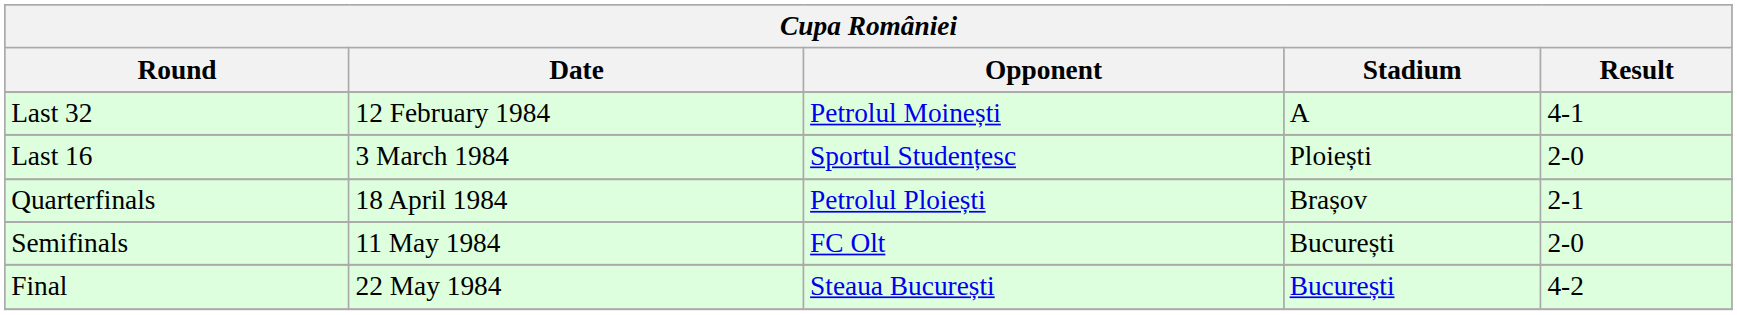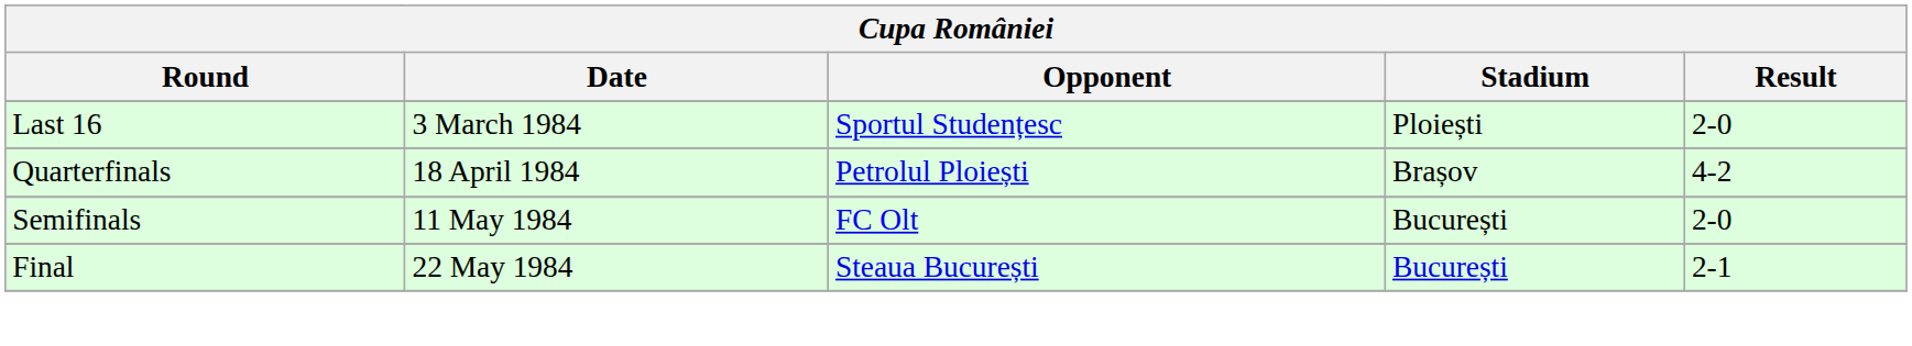- row: Last 32 | 12 February 1984 | Petrolul Moinești | A | 4-1
Quarterfinals | Result: 2-1 -> 4-2
Final | Result: 4-2 -> 2-1
